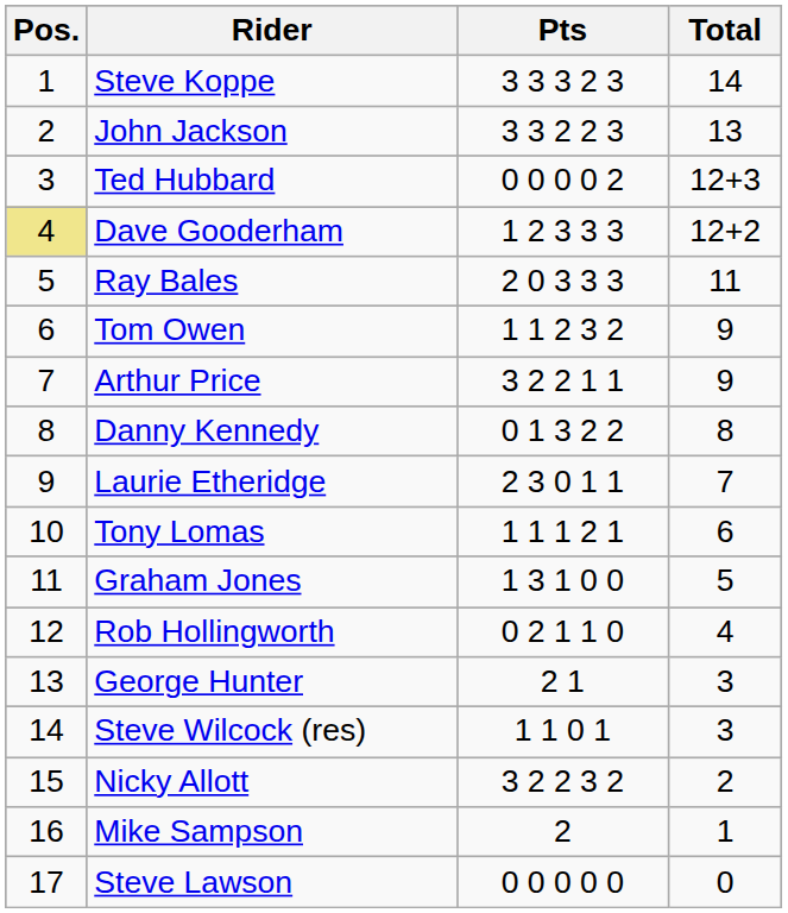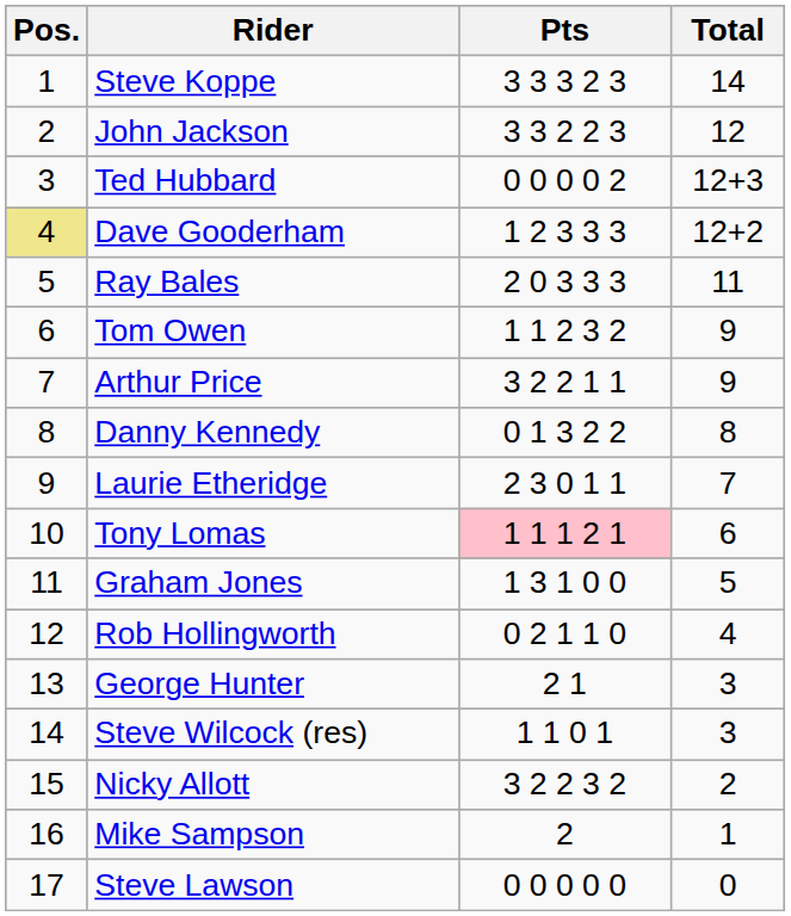John Jackson | Total: 13 -> 12
Tony Lomas | Pts: no background -> pink background
